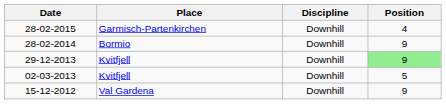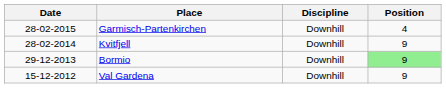28-02-2014 | Place: Bormio -> Kvitfjell
29-12-2013 | Place: Kvitfjell -> Bormio
- row: 02-03-2013 | Kvitfjell | Downhill | 5
